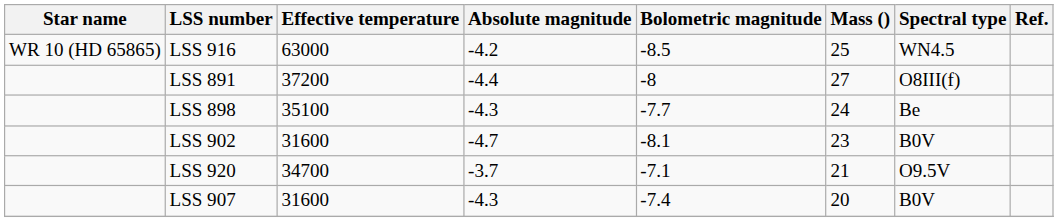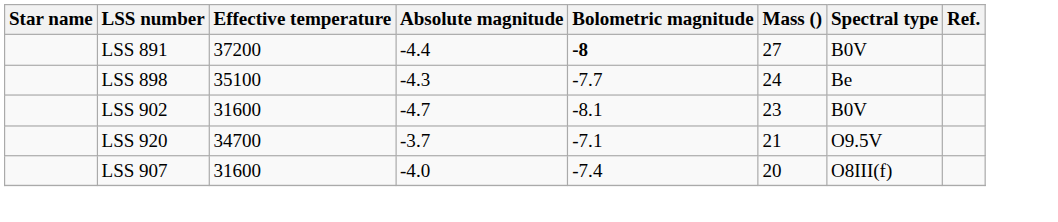- row: WR 10 (HD 65865) | LSS 916 | 63000 | -4.2 | -8.5 | 25 | WN4.5
LSS 891 | Bolometric magnitude: normal -> bold
LSS 891 | Spectral type: O8III(f) -> B0V
LSS 907 | Absolute magnitude: -4.3 -> -4.0
LSS 907 | Spectral type: B0V -> O8III(f)
